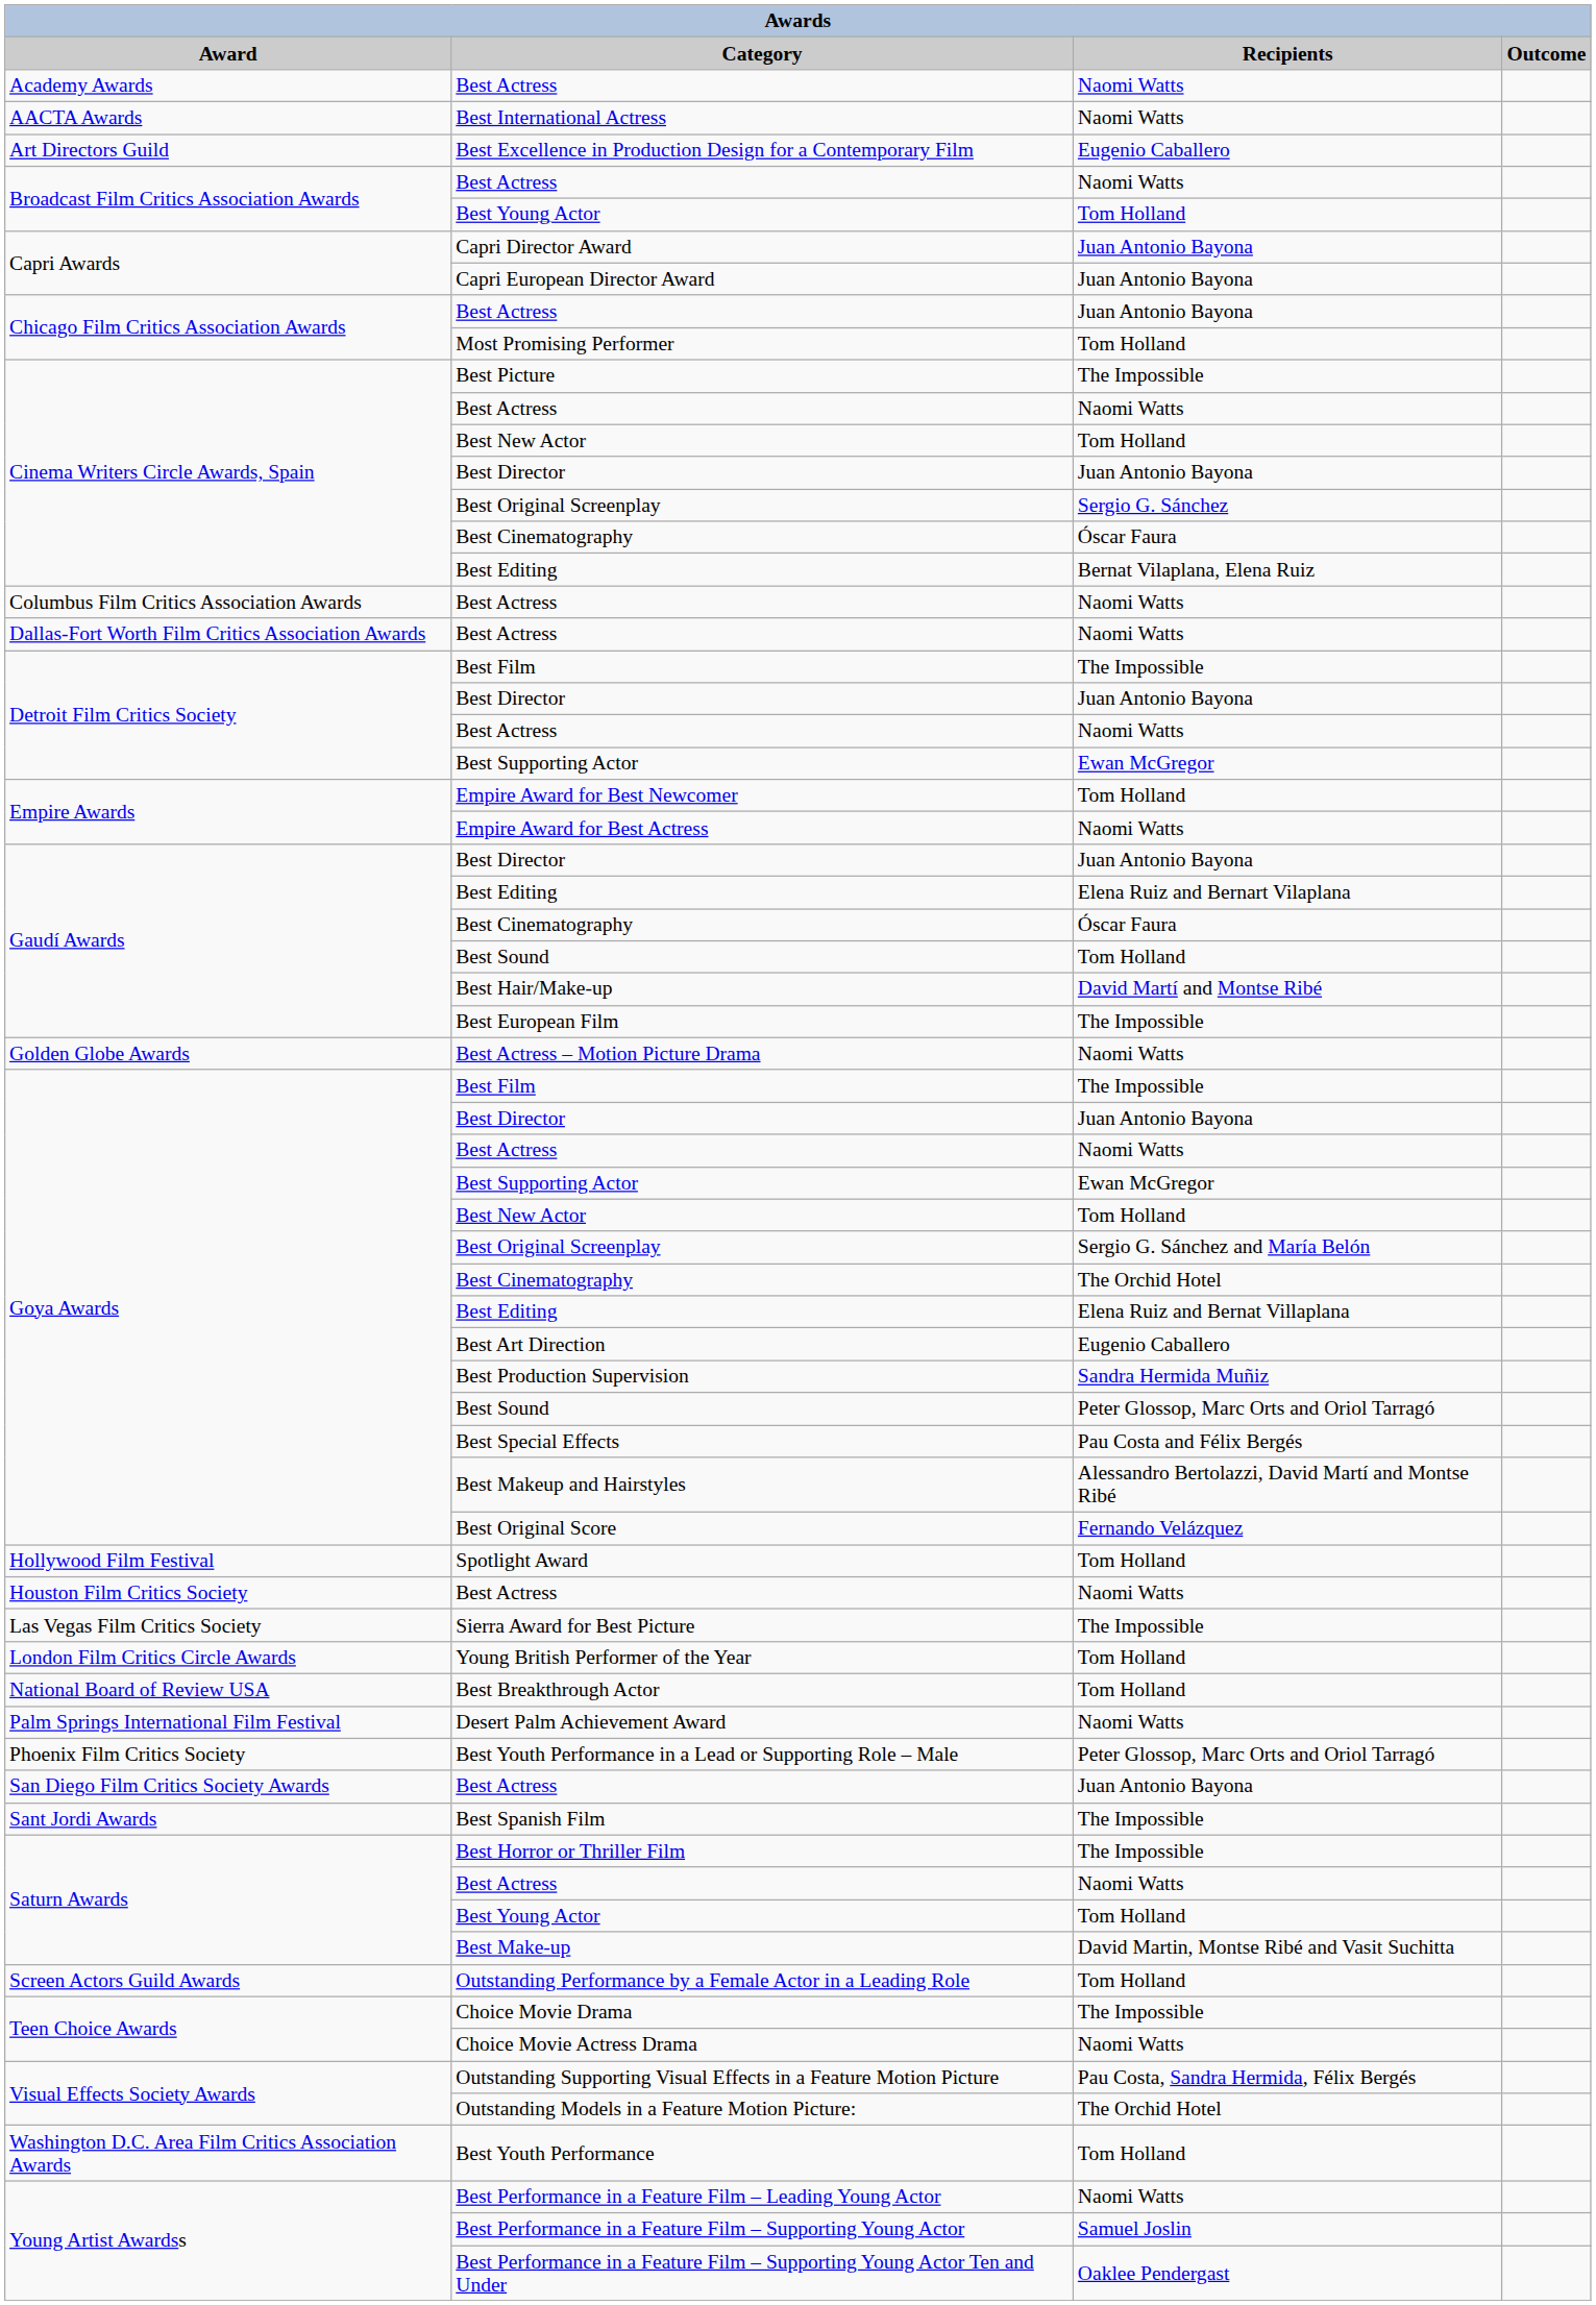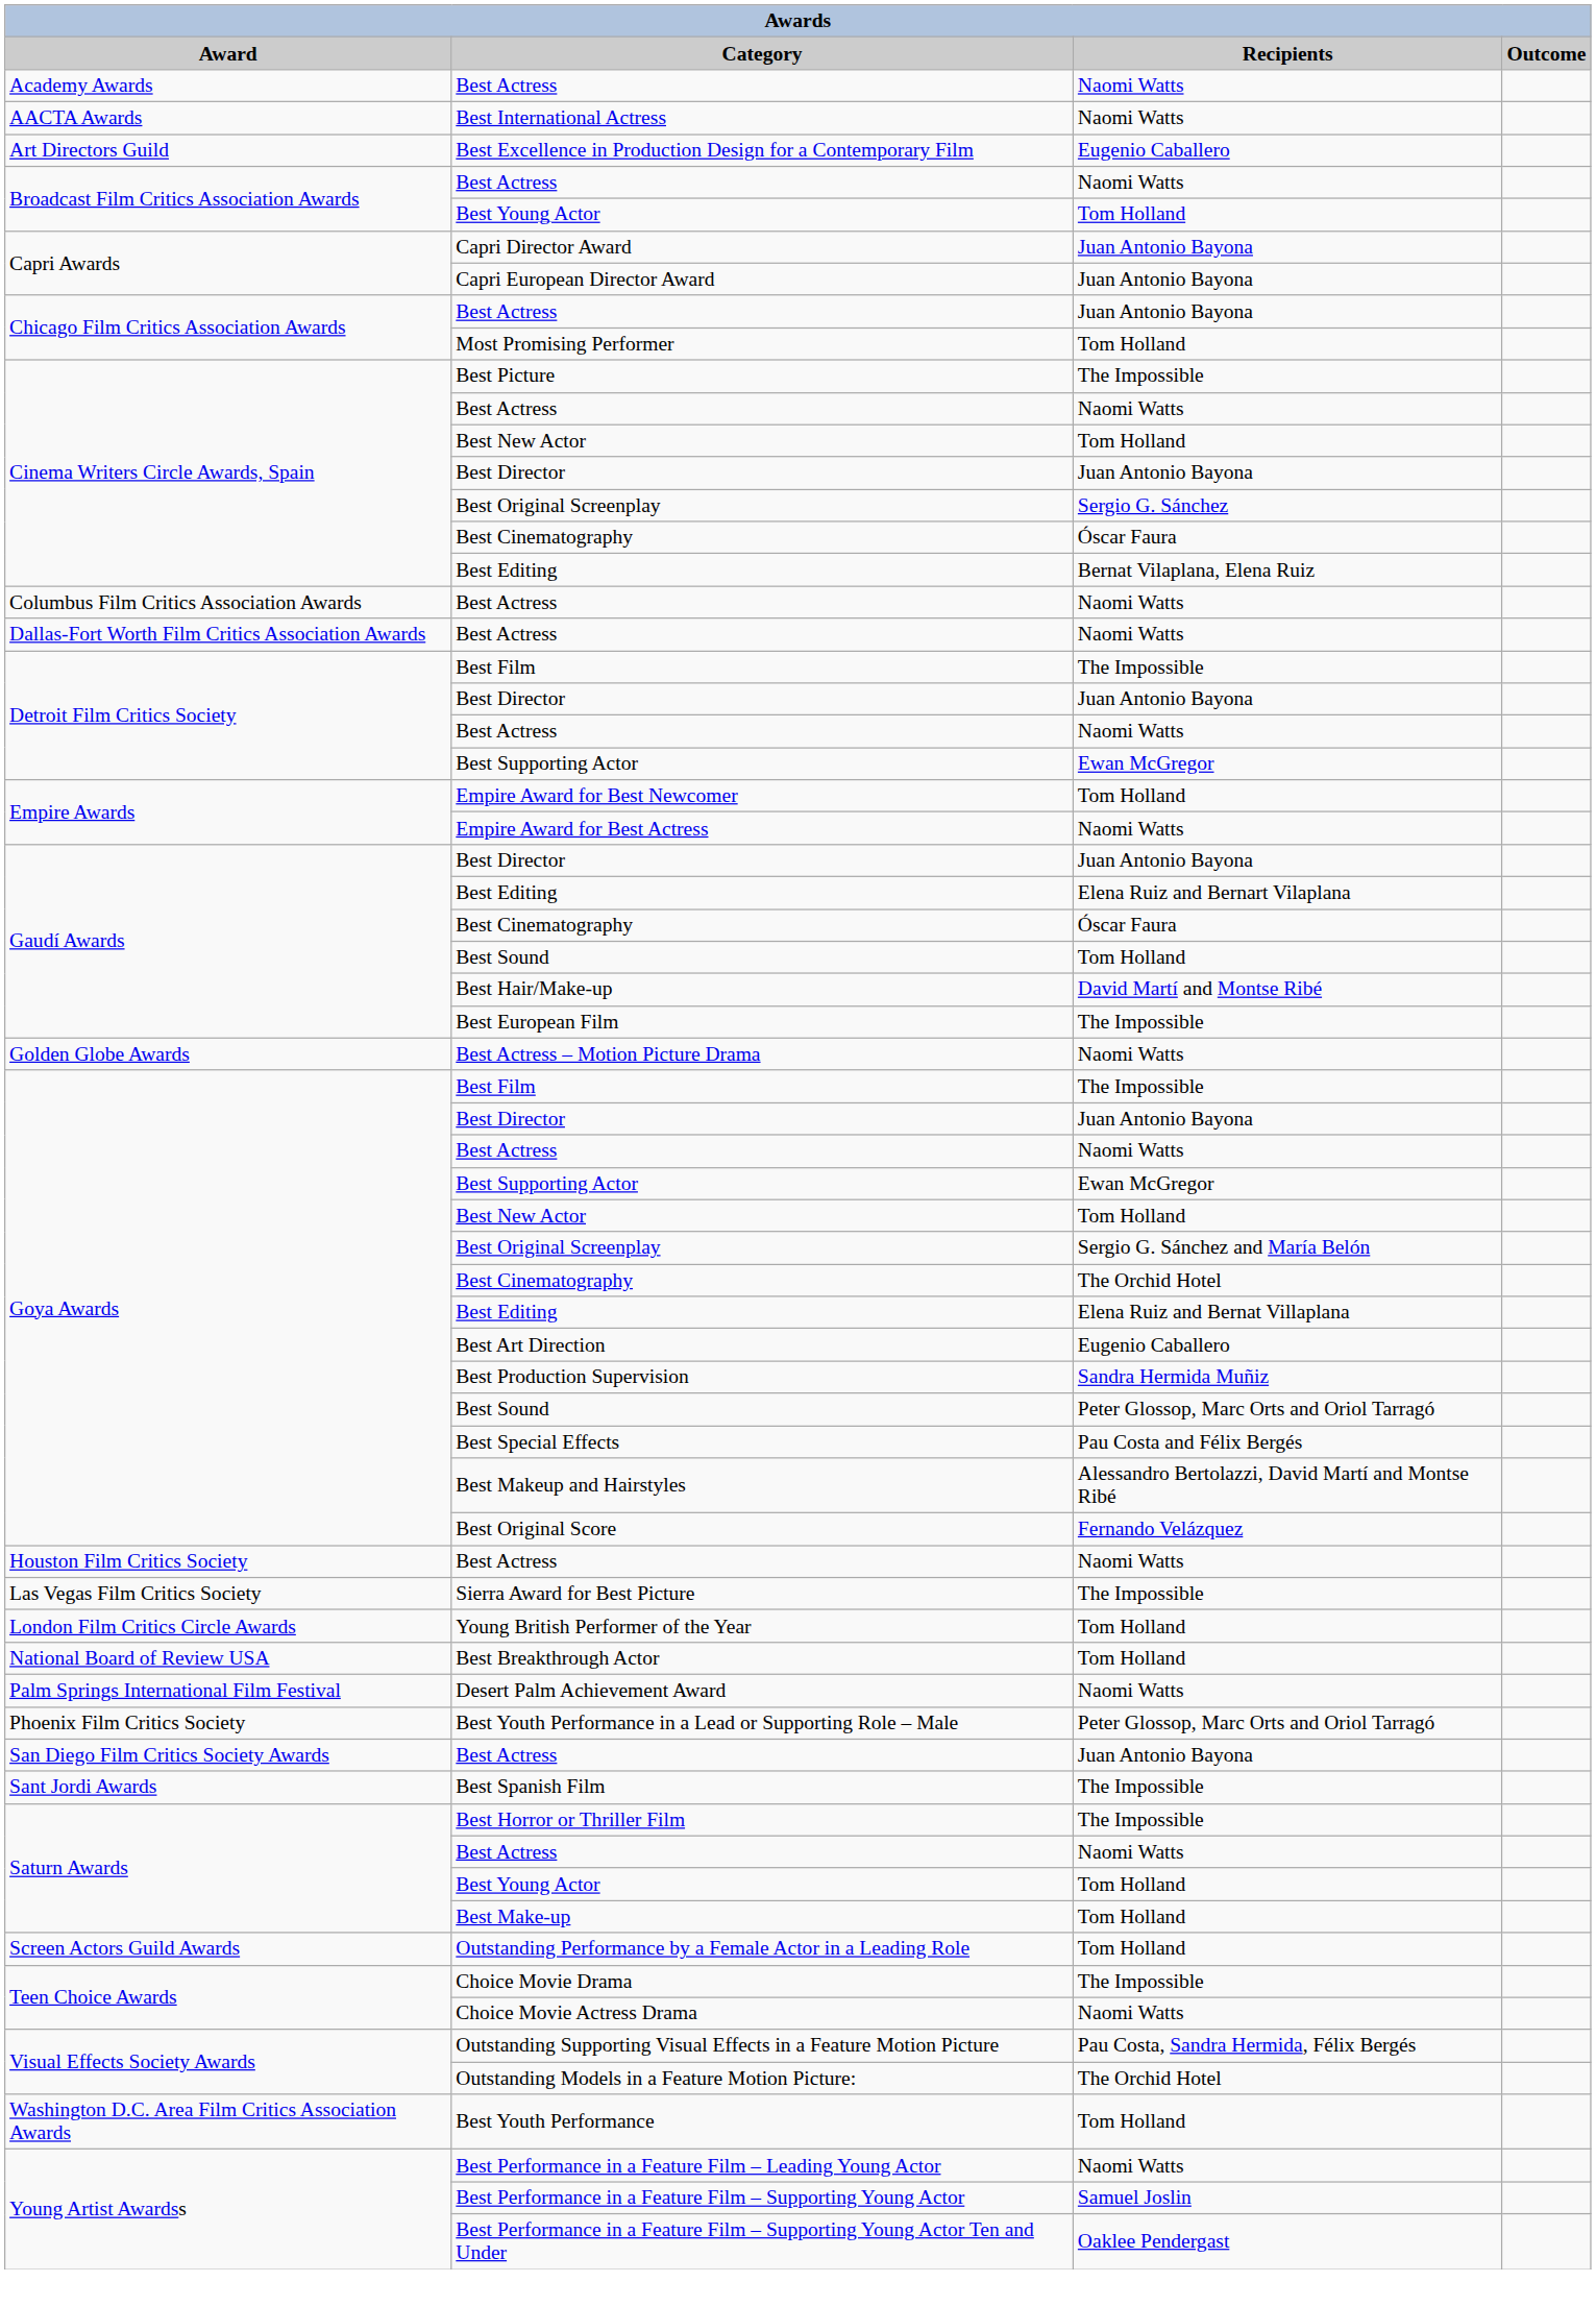- row: Hollywood Film Festival | Spotlight Award | Tom Holland
Best Make-up | Recipients: David Martin, Montse Ribé and Vasit Suchitta -> Tom Holland
